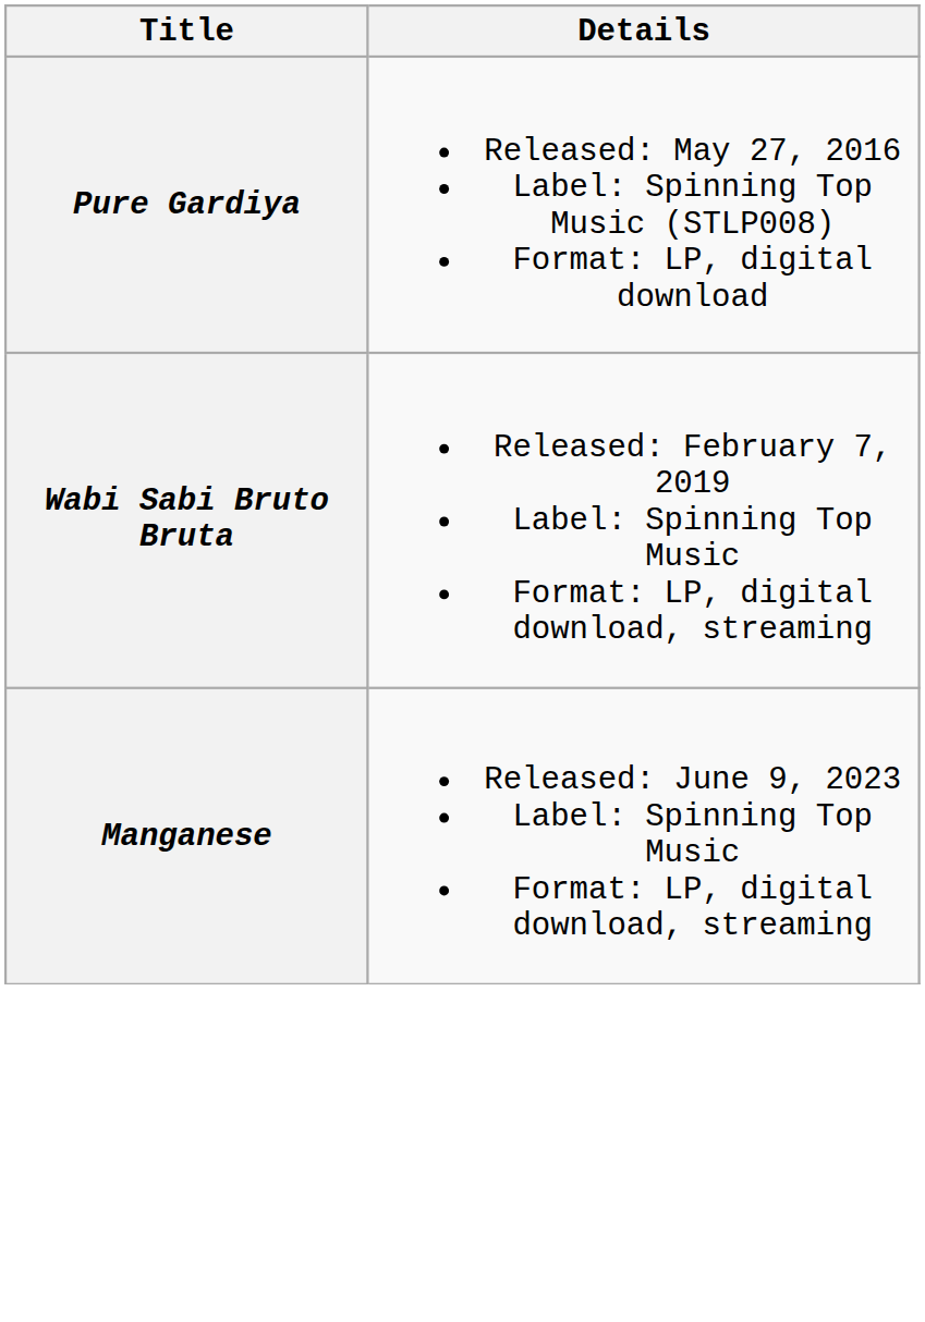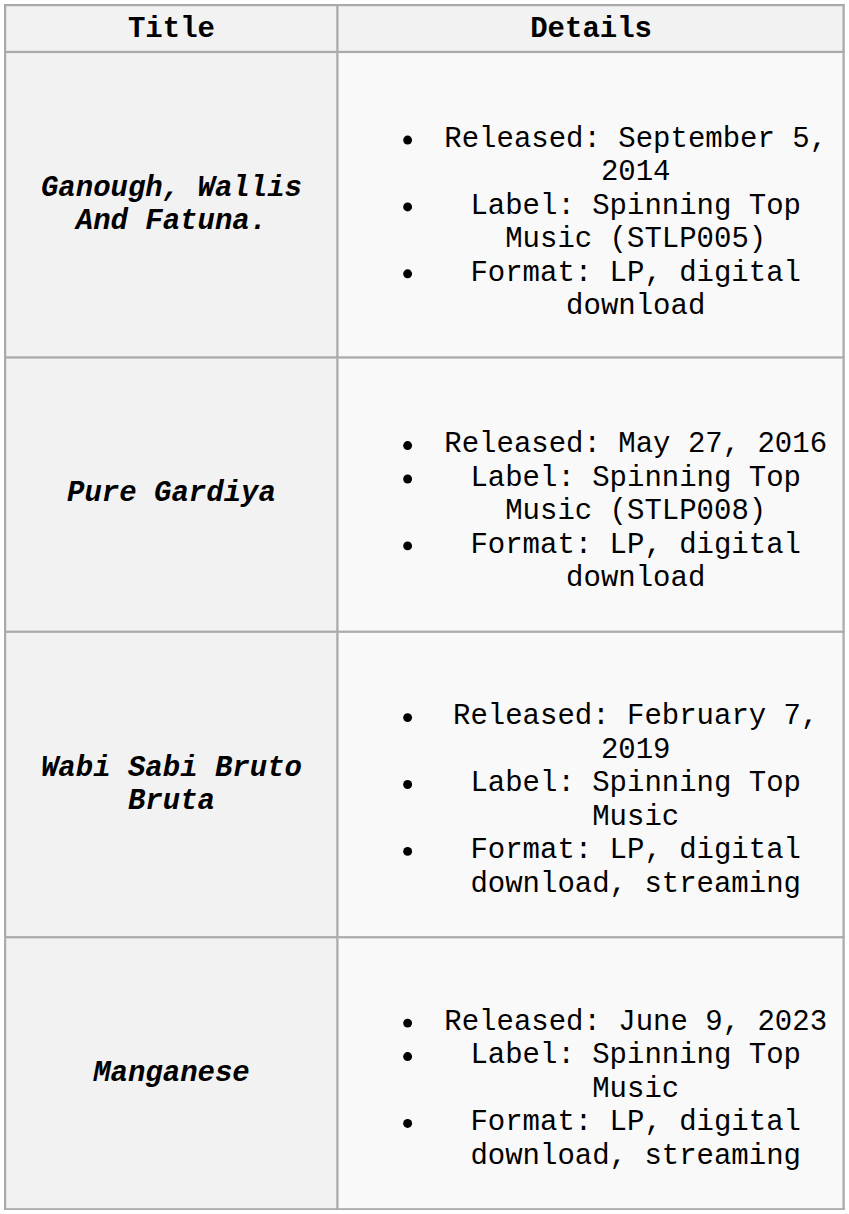+ row: Ganough, Wallis And Fatuna. | Released: September 5, 2014 Label: Spinning Top Music (STLP005) Format: LP, digital download
